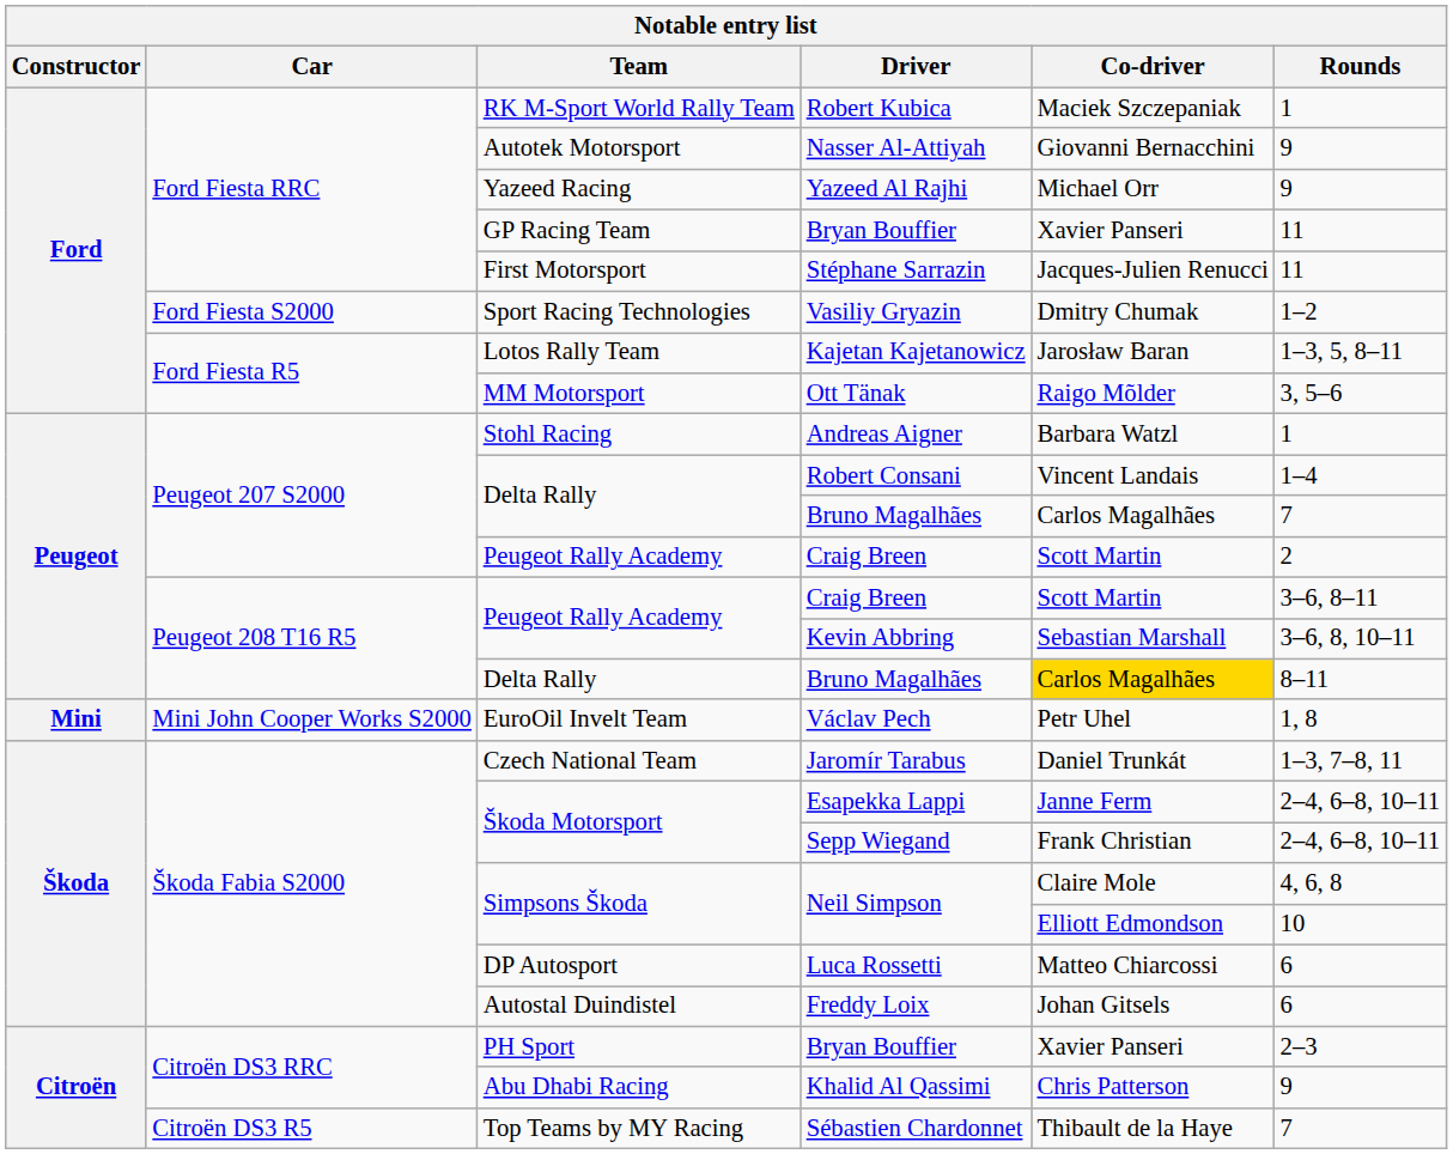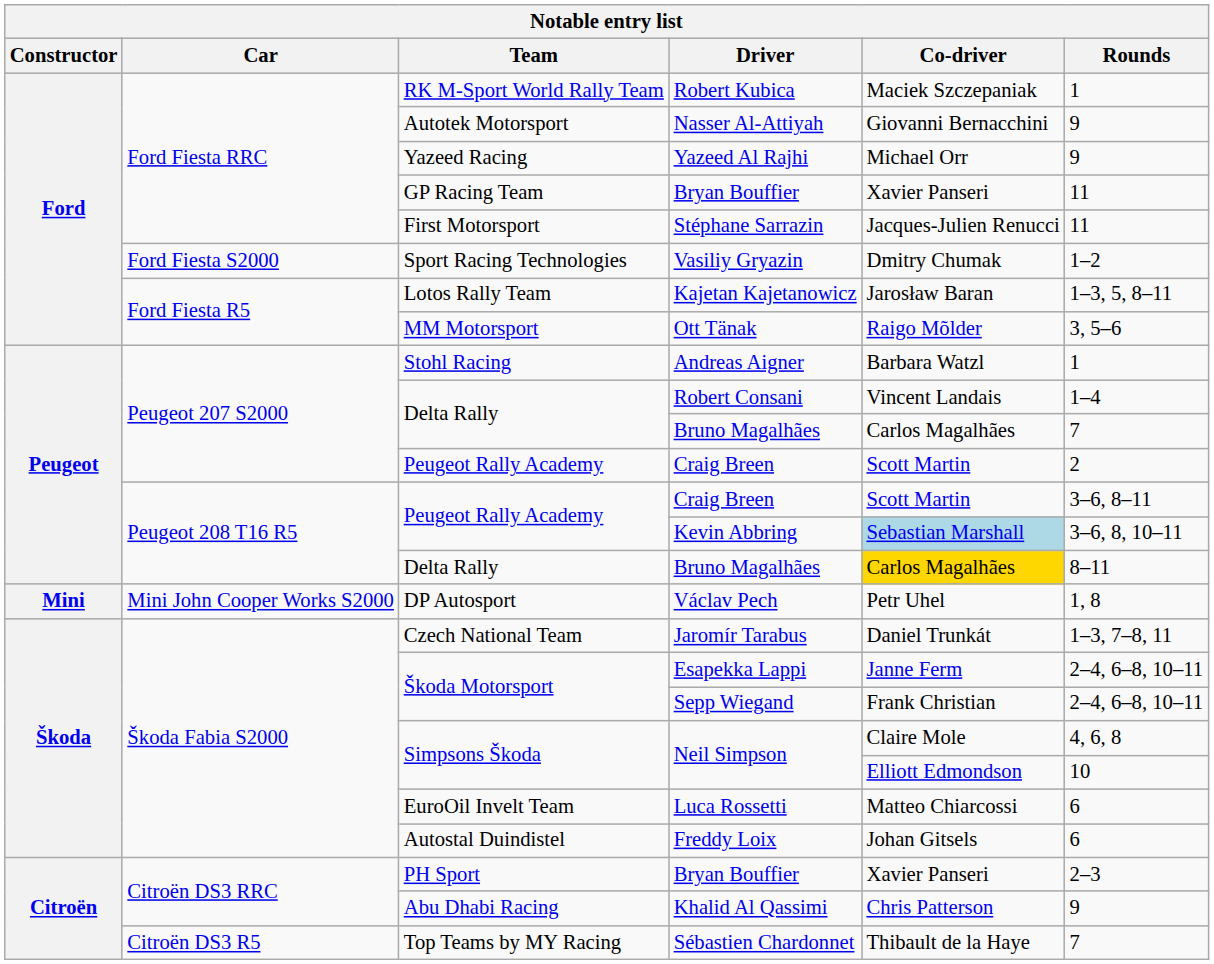Kevin Abbring | Co-driver: no background -> lightblue background
Václav Pech | Team: EuroOil Invelt Team -> DP Autosport
Luca Rossetti | Team: DP Autosport -> EuroOil Invelt Team
